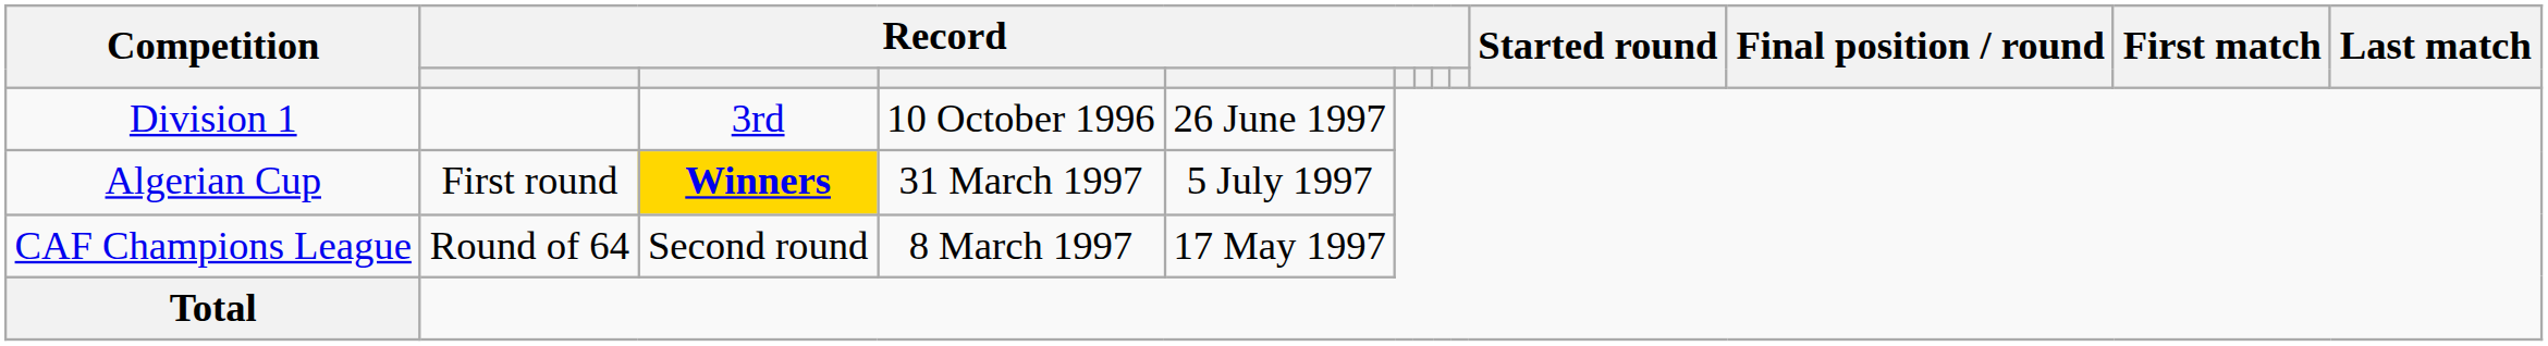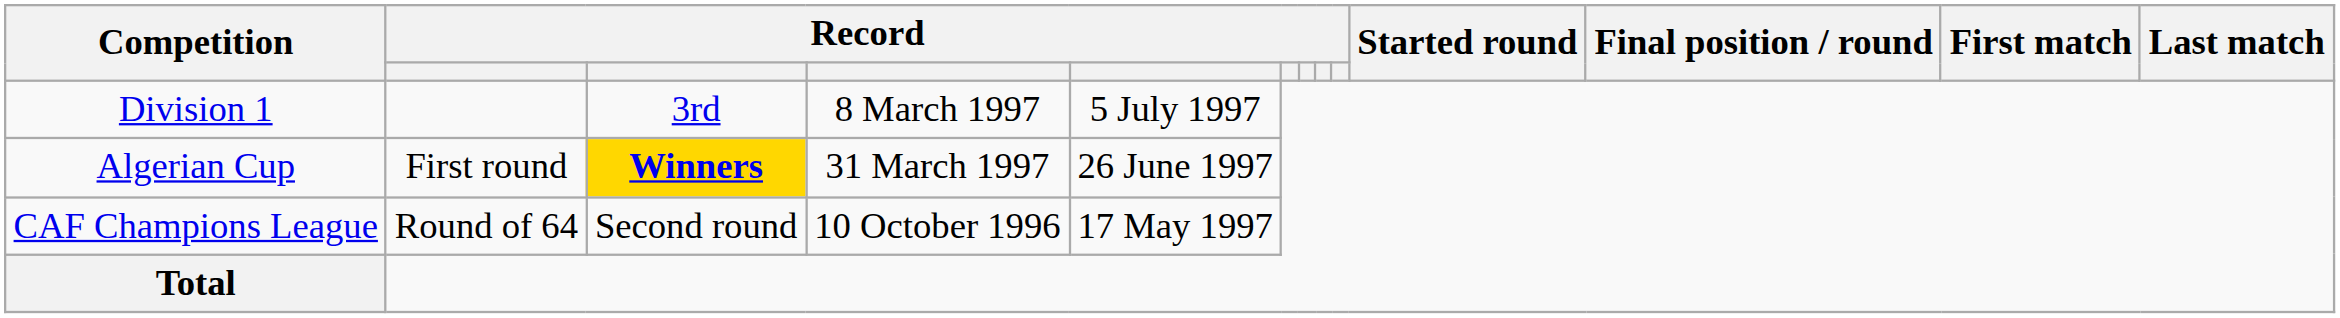Division 1 | column 4: 10 October 1996 -> 8 March 1997
Division 1 | column 5: 26 June 1997 -> 5 July 1997
Algerian Cup | column 5: 5 July 1997 -> 26 June 1997
CAF Champions League | column 4: 8 March 1997 -> 10 October 1996
